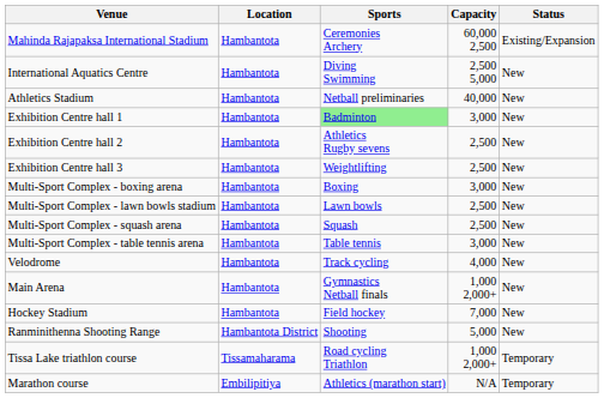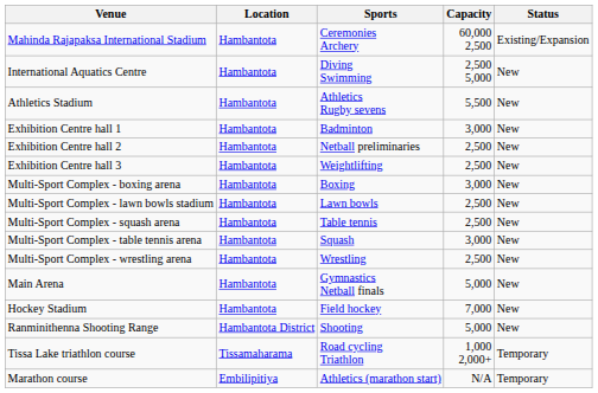Athletics Stadium | Sports: Netball preliminaries -> Athletics Rugby sevens
Athletics Stadium | Capacity: 40,000 -> 5,500
Exhibition Centre hall 1 | Sports: lightgreen background -> no background
Exhibition Centre hall 2 | Sports: Athletics Rugby sevens -> Netball preliminaries
Multi-Sport Complex - squash arena | Sports: Squash -> Table tennis
Multi-Sport Complex - table tennis arena | Sports: Table tennis -> Squash
+ row: Multi-Sport Complex - wrestling arena | Hambantota | Wrestling | 2,500 | New
- row: Velodrome | Hambantota | Track cycling | 4,000 | New
Main Arena | Capacity: 1,000 2,000+ -> 5,000
